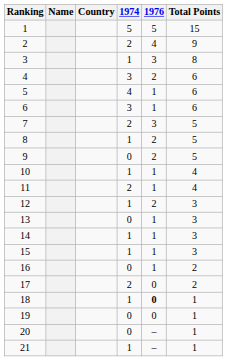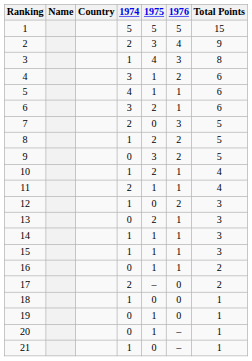+ column: 1975 | 5 | 3 | 4 | 1 | 1 | 2 | 0 | 2 | 3 | 2 | 1 | 0 | 2 | 1 | 1 | 1 | – | 0 | 1 | 1 | 0
18 | 1976: bold -> normal
